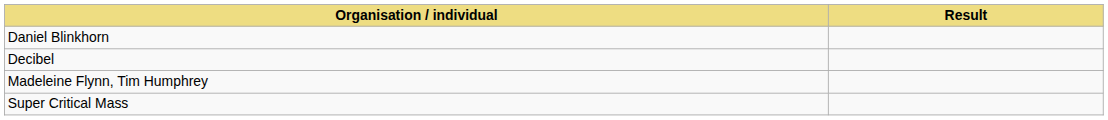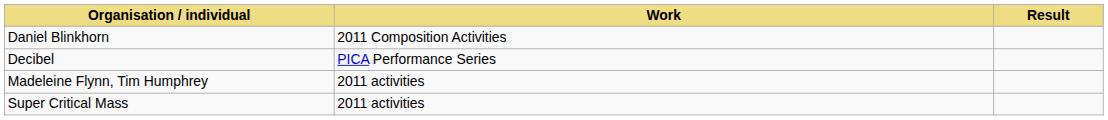+ column: Work | 2011 Composition Activities | PICA Performance Series | 2011 activities | 2011 activities
